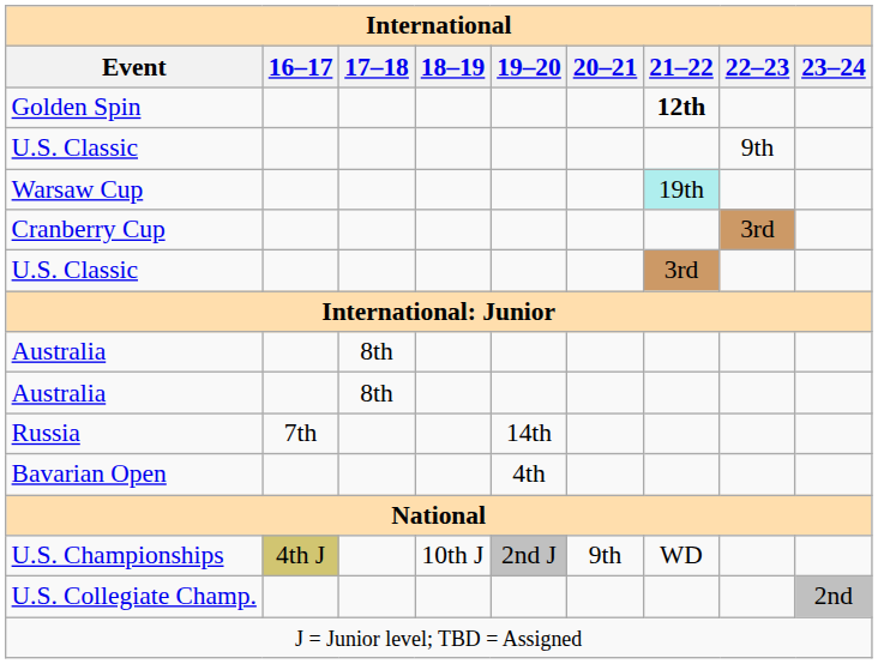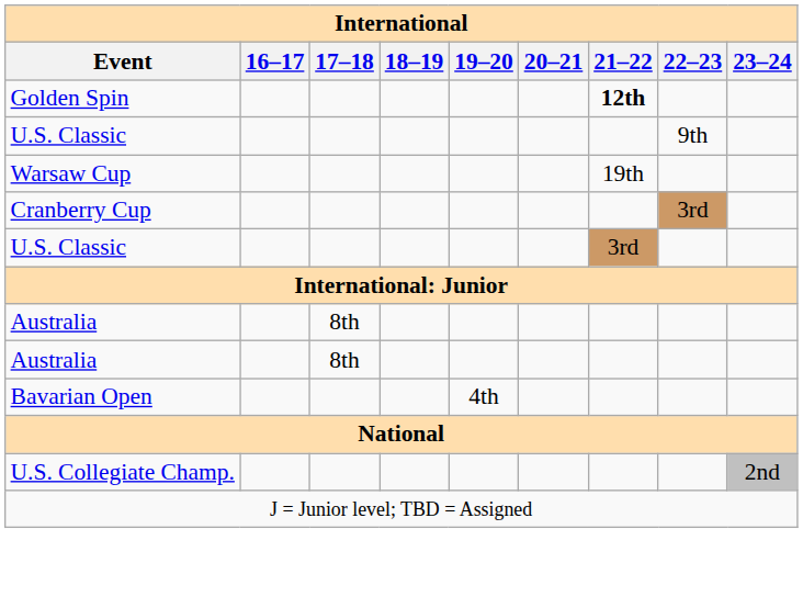Warsaw Cup | 21–22: paleturquoise background -> no background
- row: Russia | 7th | 14th
- row: U.S. Championships | 4th J | 10th J | 2nd J | 9th | WD
